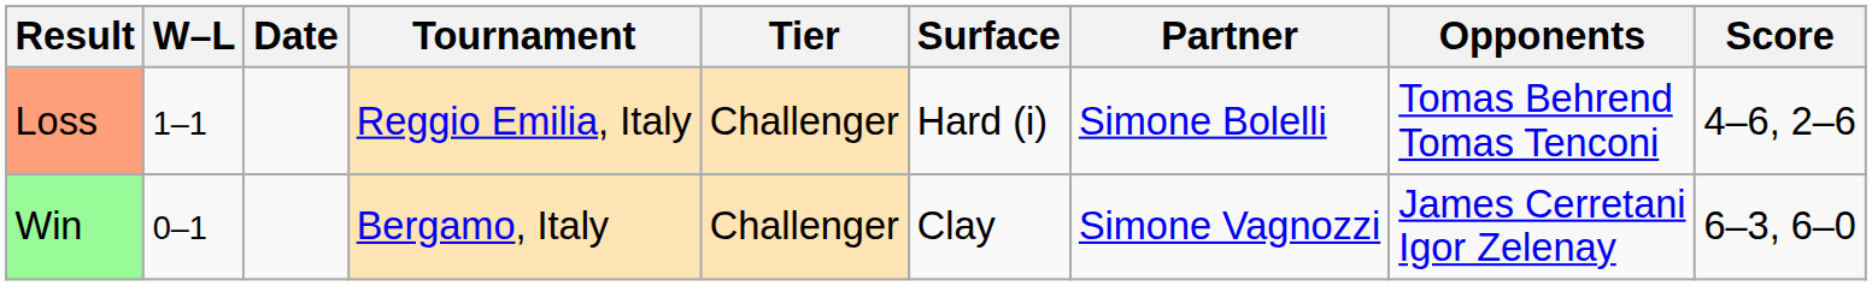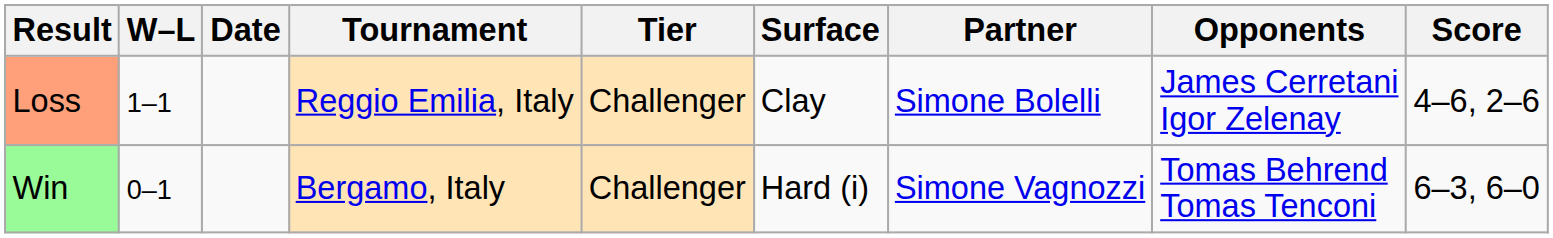Loss | Surface: Hard (i) -> Clay
Loss | Opponents: Tomas Behrend Tomas Tenconi -> James Cerretani Igor Zelenay
Win | Surface: Clay -> Hard (i)
Win | Opponents: James Cerretani Igor Zelenay -> Tomas Behrend Tomas Tenconi
